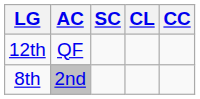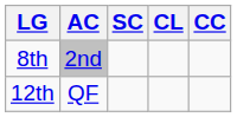rows swapped: 8th <-> 12th
